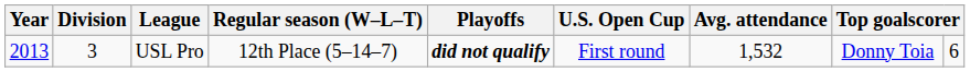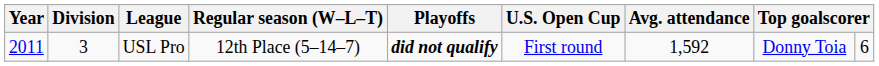USL Pro | Year: 2013 -> 2011
USL Pro | Avg. attendance: 1,532 -> 1,592
